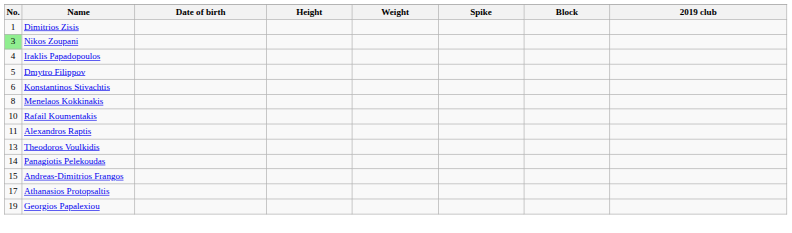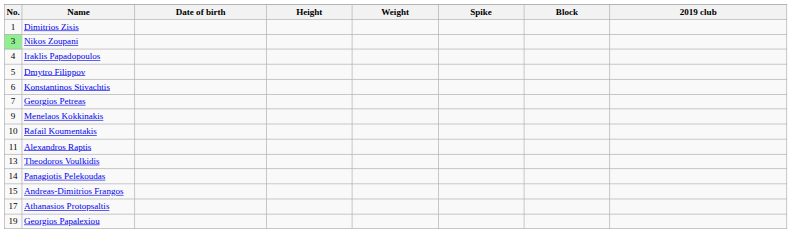+ row: 7 | Georgios Petreas
Menelaos Kokkinakis | No.: 8 -> 9
